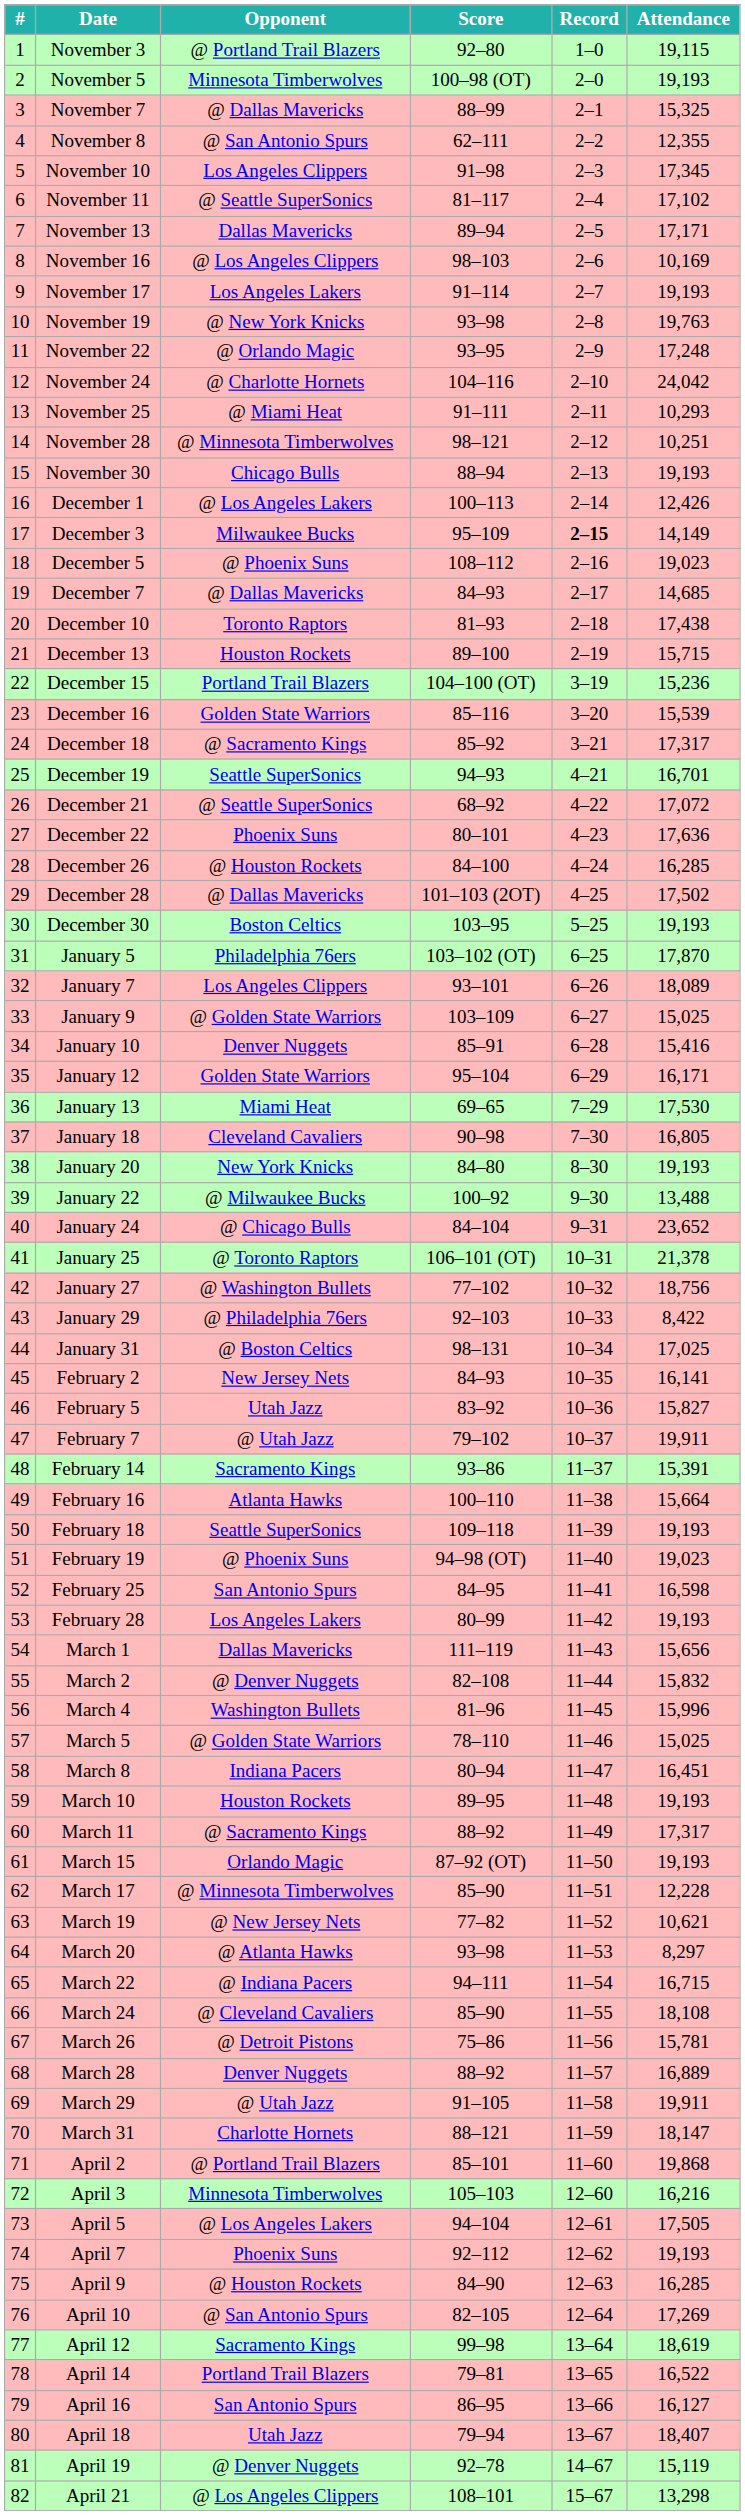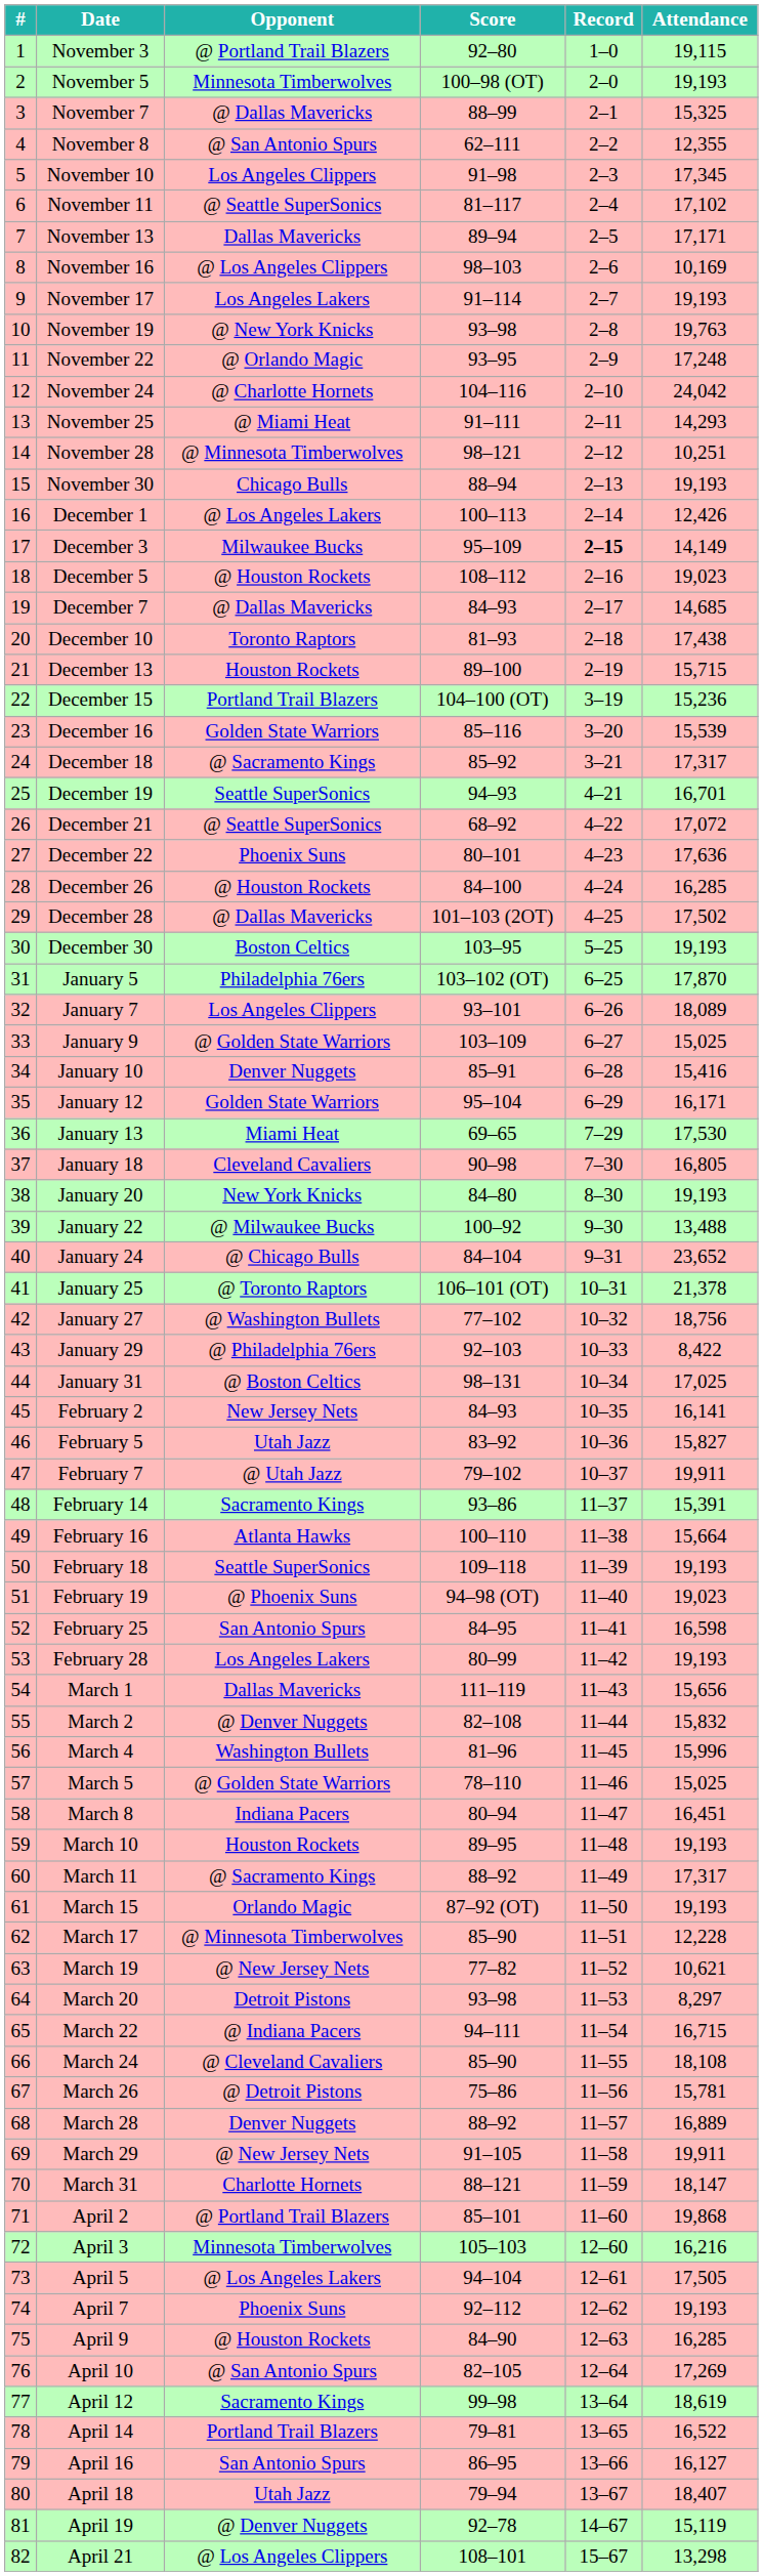November 25 | Attendance: 10,293 -> 14,293
December 5 | Opponent: @ Phoenix Suns -> @ Houston Rockets
March 20 | Opponent: @ Atlanta Hawks -> Detroit Pistons
March 29 | Opponent: @ Utah Jazz -> @ New Jersey Nets
